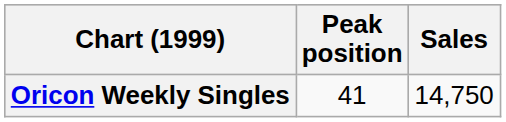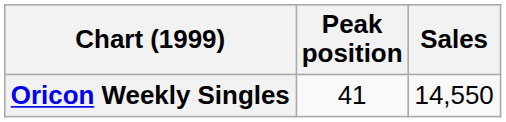Oricon Weekly Singles | Sales: 14,750 -> 14,550
